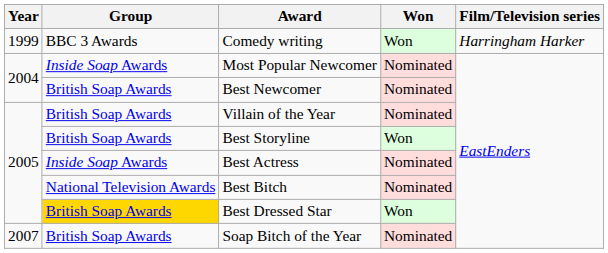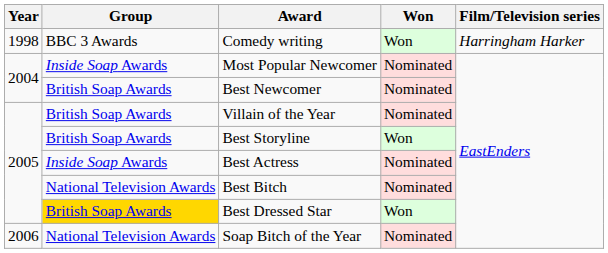Comedy writing | Year: 1999 -> 1998
Soap Bitch of the Year | Year: 2007 -> 2006
Soap Bitch of the Year | Group: British Soap Awards -> National Television Awards
